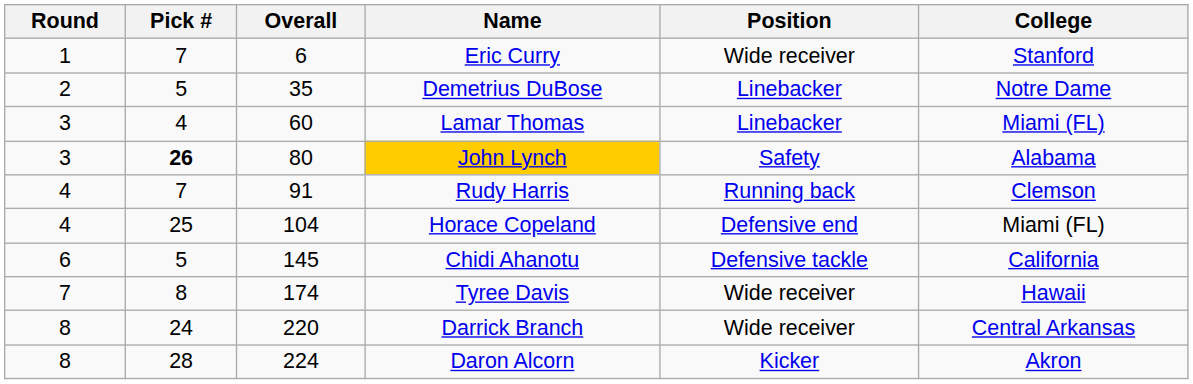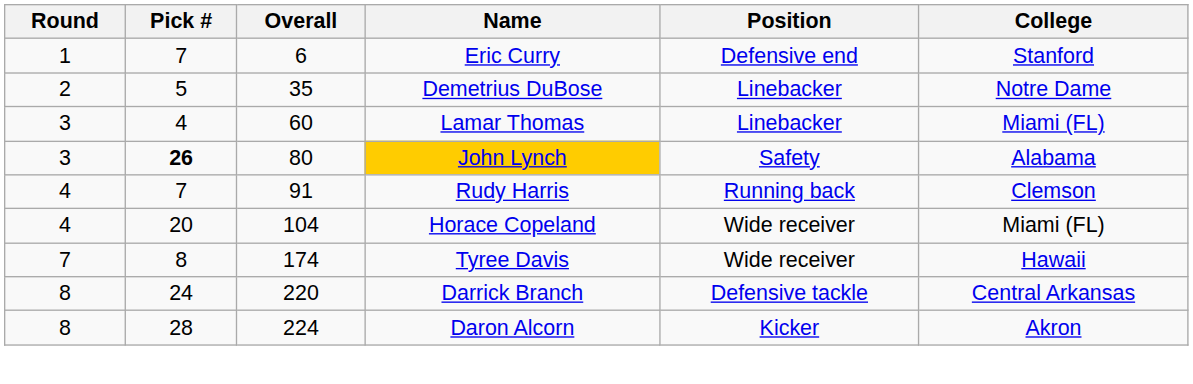Eric Curry | Position: Wide receiver -> Defensive end
Horace Copeland | Pick #: 25 -> 20
Horace Copeland | Position: Defensive end -> Wide receiver
- row: 6 | 5 | 145 | Chidi Ahanotu | Defensive tackle | California
Darrick Branch | Position: Wide receiver -> Defensive tackle
